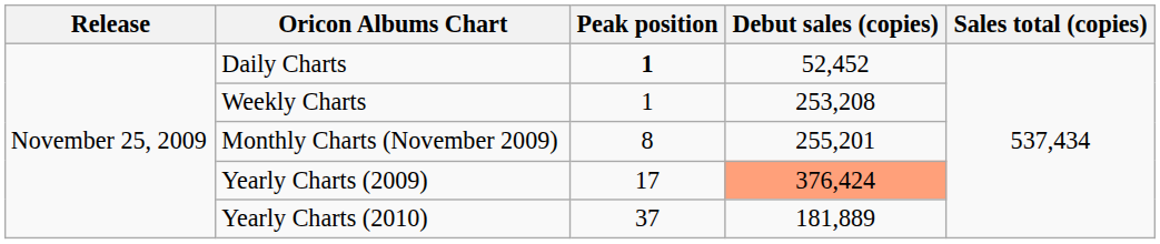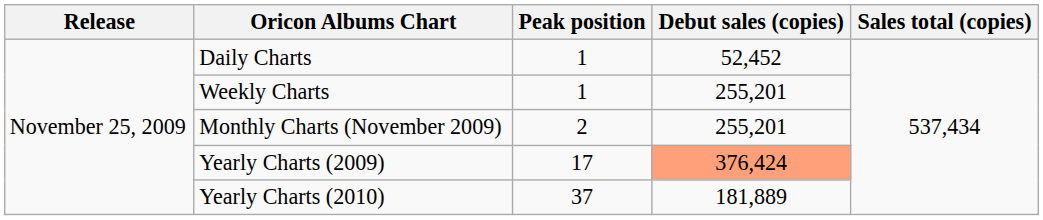Daily Charts | Peak position: bold -> normal
Weekly Charts | Debut sales (copies): 253,208 -> 255,201
Monthly Charts (November 2009) | Peak position: 8 -> 2
